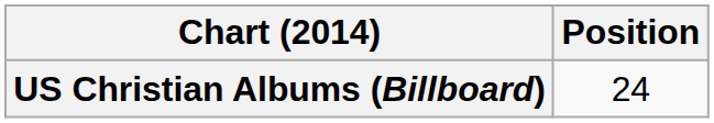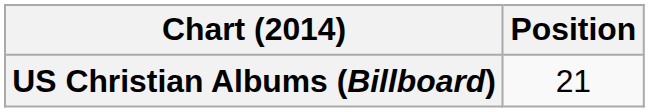US Christian Albums (Billboard) | Position: 24 -> 21
